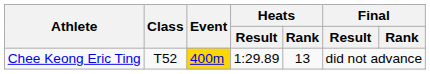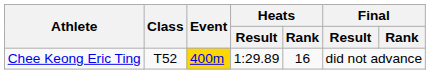Chee Keong Eric Ting | Heats / Rank: 13 -> 16
